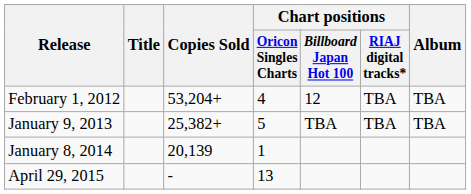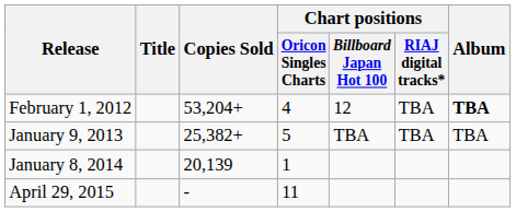February 1, 2012 | Album: normal -> bold
April 29, 2015 | Chart positions / Oricon Singles Charts: 13 -> 11
